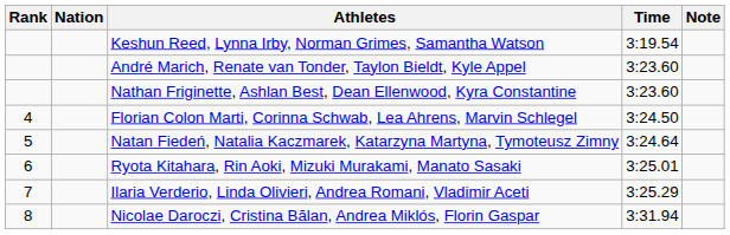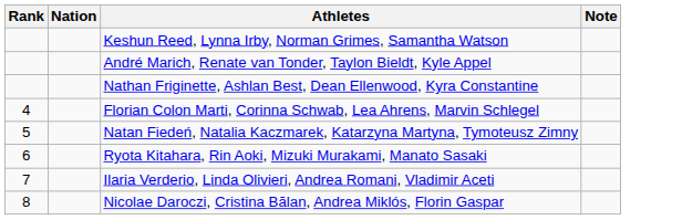- column: Time | 3:19.54 | 3:23.60 | 3:23.60 | 3:24.50 | 3:24.64 | 3:25.01 | 3:25.29 | 3:31.94
